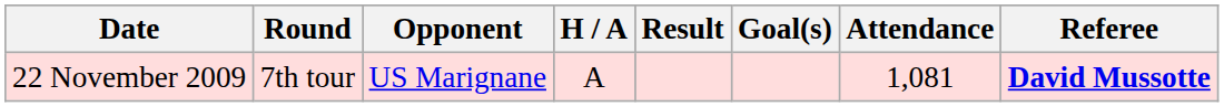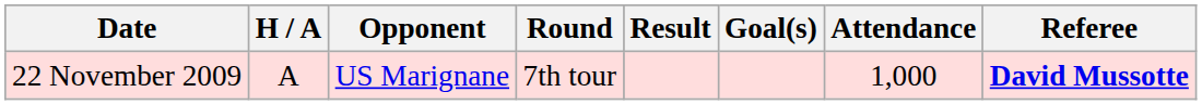columns swapped: Round <-> H / A
22 November 2009 | Attendance: 1,081 -> 1,000
